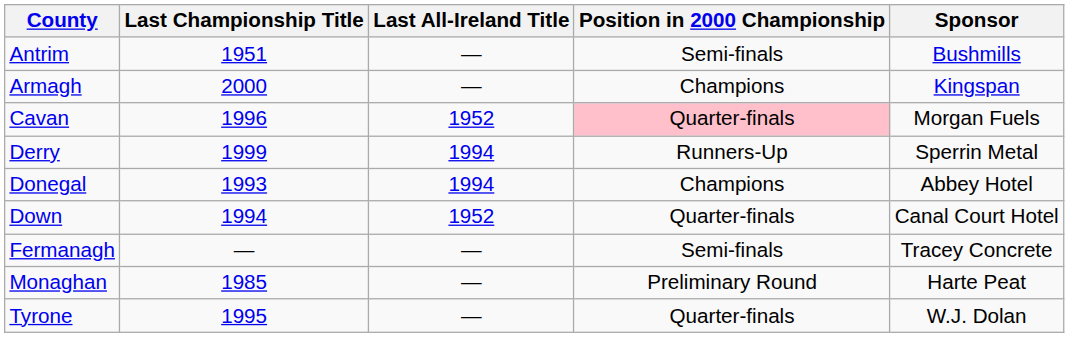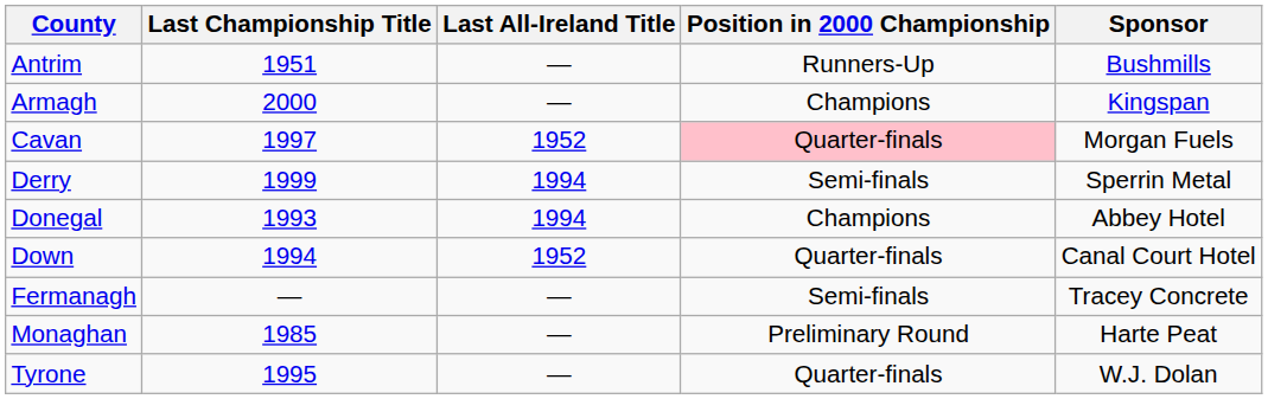Antrim | Position in 2000 Championship: Semi-finals -> Runners-Up
Cavan | Last Championship Title: 1996 -> 1997
Derry | Position in 2000 Championship: Runners-Up -> Semi-finals
